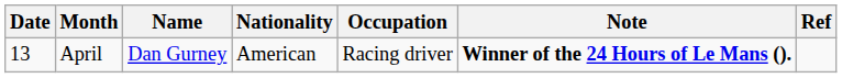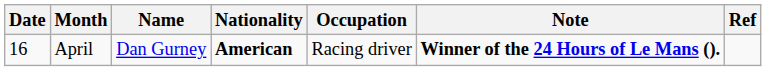April | Date: 13 -> 16
April | Nationality: normal -> bold
